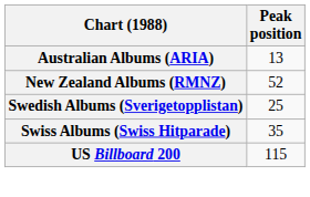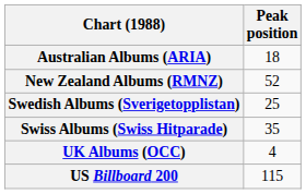Australian Albums (ARIA) | Peak position: 13 -> 18
+ row: UK Albums (OCC) | 4
